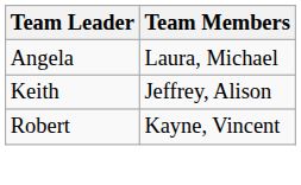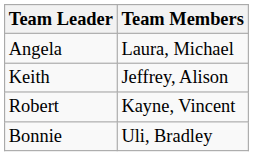+ row: Bonnie | Uli, Bradley
